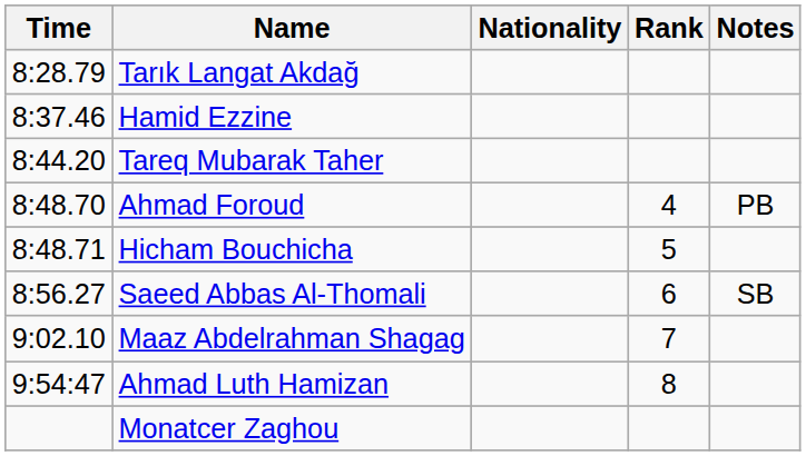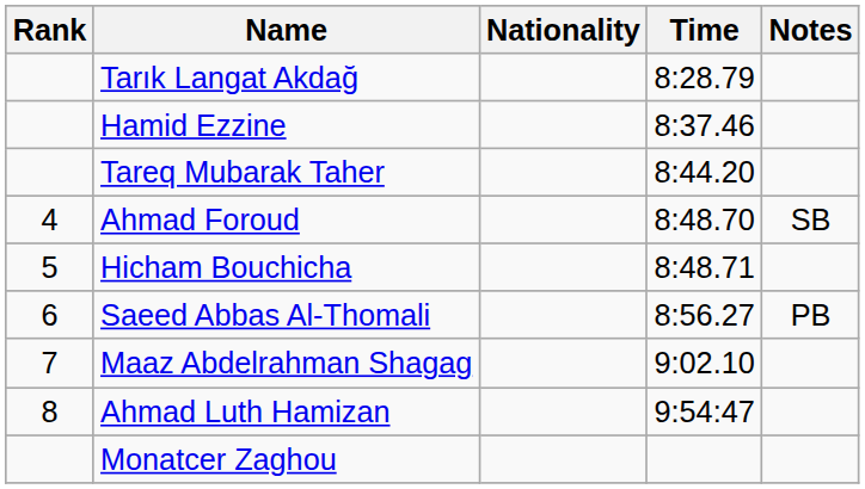columns swapped: Rank <-> Time
Ahmad Foroud | Notes: PB -> SB
Saeed Abbas Al-Thomali | Notes: SB -> PB
